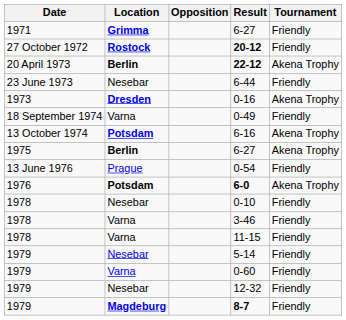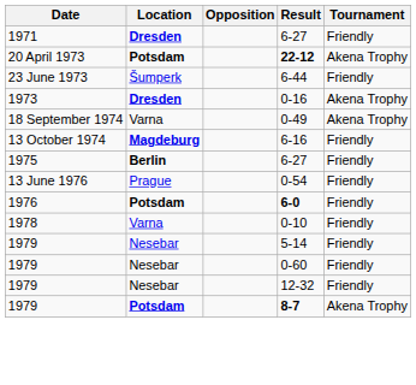1971 / 6-27 | Location: Grimma -> Dresden
- row: 27 October 1972 | Rostock | 20-12 | Friendly
22-12 | Location: Berlin -> Potsdam
6-44 | Location: Nesebar -> Šumperk
0-49 | Tournament: Friendly -> Akena Trophy
6-16 | Location: Potsdam -> Magdeburg
6-16 | Tournament: Akena Trophy -> Friendly
1975 / 6-27 | Tournament: Akena Trophy -> Friendly
6-0 | Tournament: Akena Trophy -> Friendly
0-10 | Location: Nesebar -> Varna
- row: 1978 | Varna | 3-46 | Friendly
- row: 1978 | Varna | 11-15 | Friendly
0-60 | Location: Varna -> Nesebar
8-7 | Location: Magdeburg -> Potsdam
8-7 | Tournament: Friendly -> Akena Trophy
